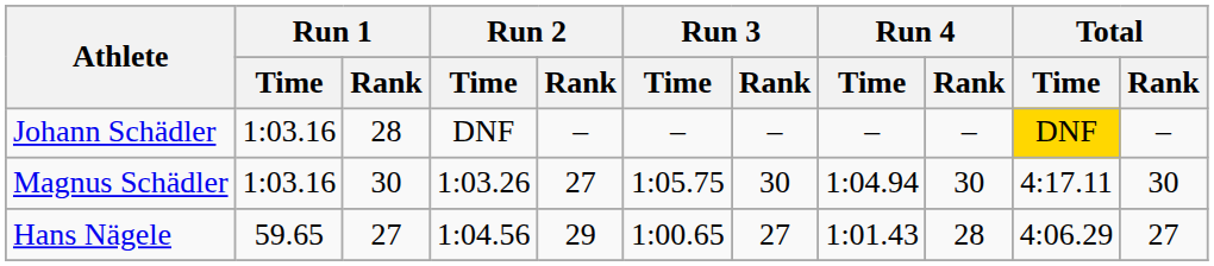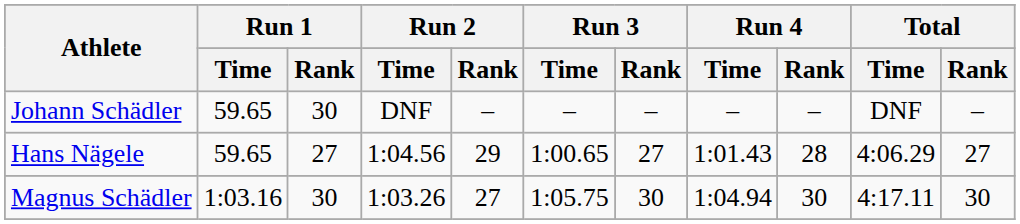Johann Schädler | Run 1 / Time: 1:03.16 -> 59.65
Johann Schädler | Run 1 / Rank: 28 -> 30
Johann Schädler | Total / Time: gold background -> no background
rows swapped: Magnus Schädler <-> Hans Nägele
